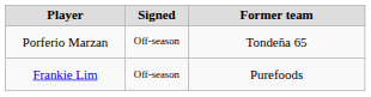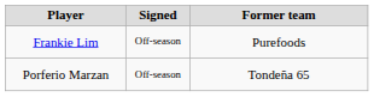rows swapped: Frankie Lim <-> Porferio Marzan
